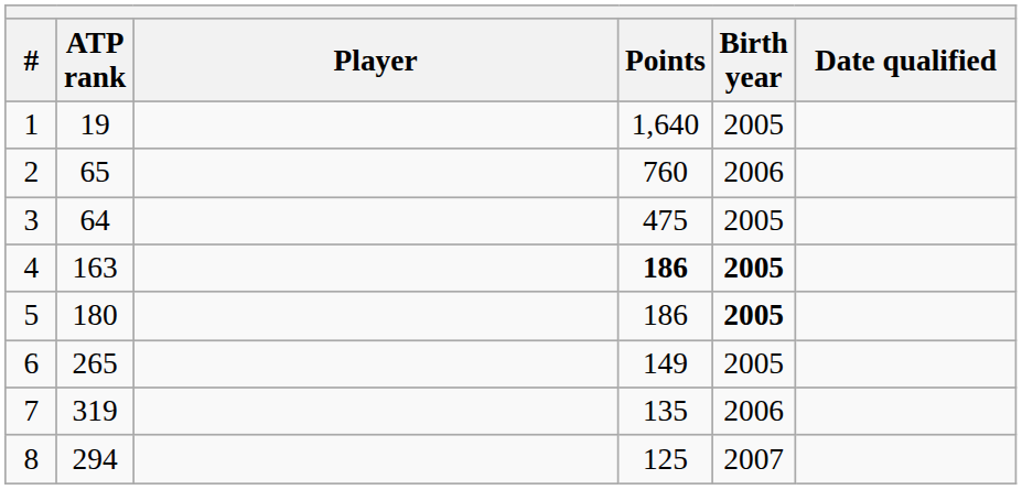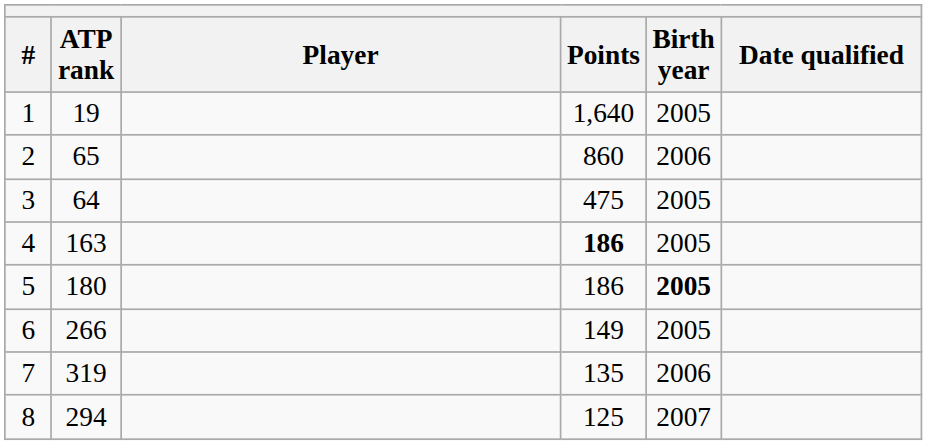2 | Points: 760 -> 860
4 | Birth year: bold -> normal
6 | ATP rank: 265 -> 266
